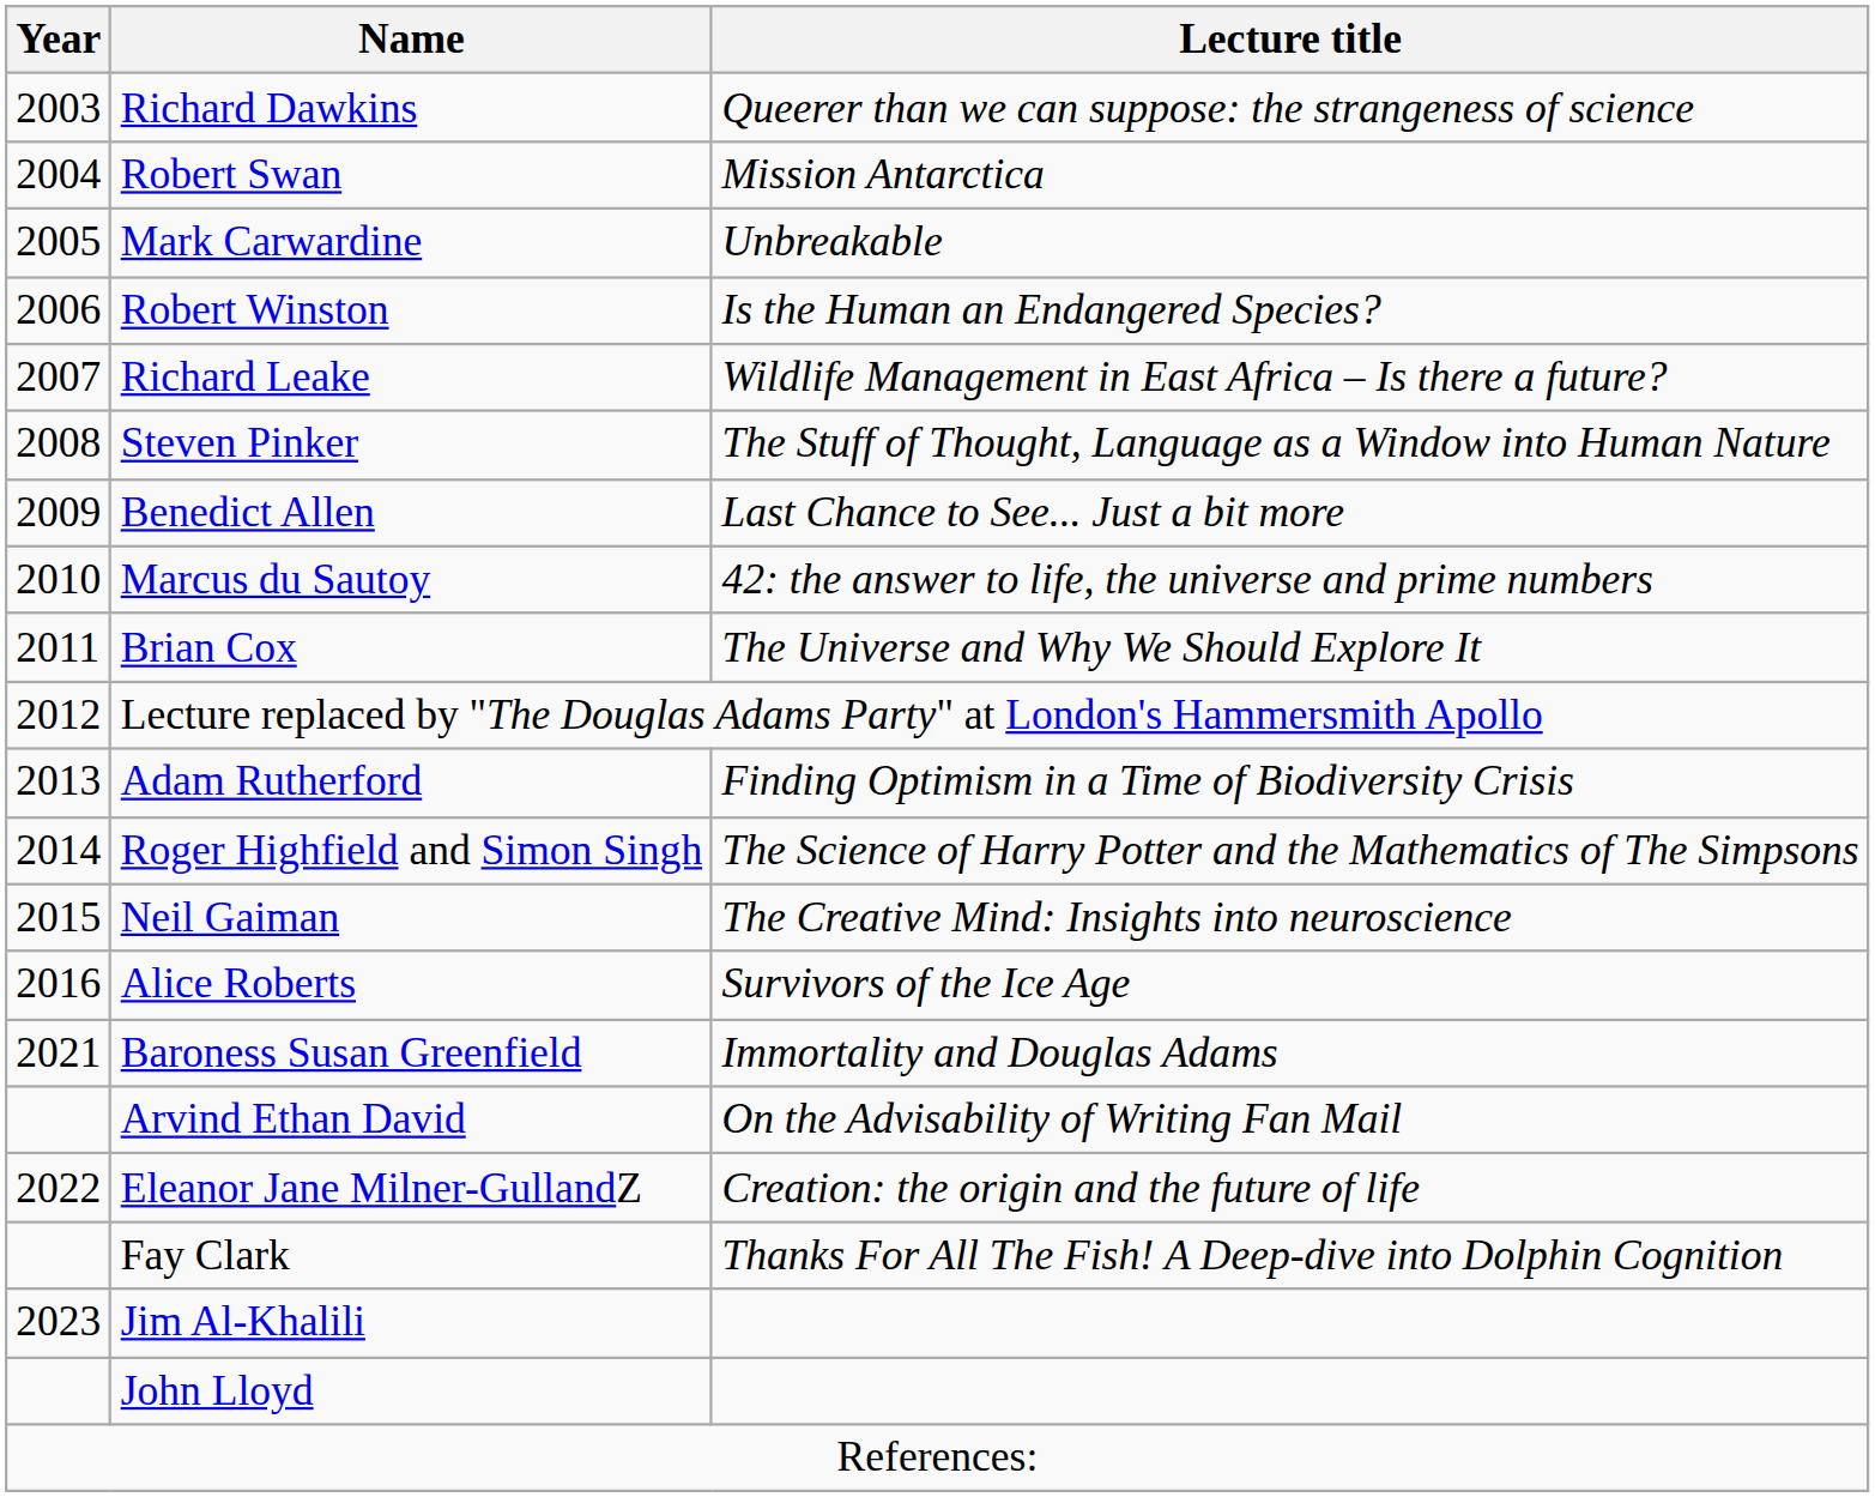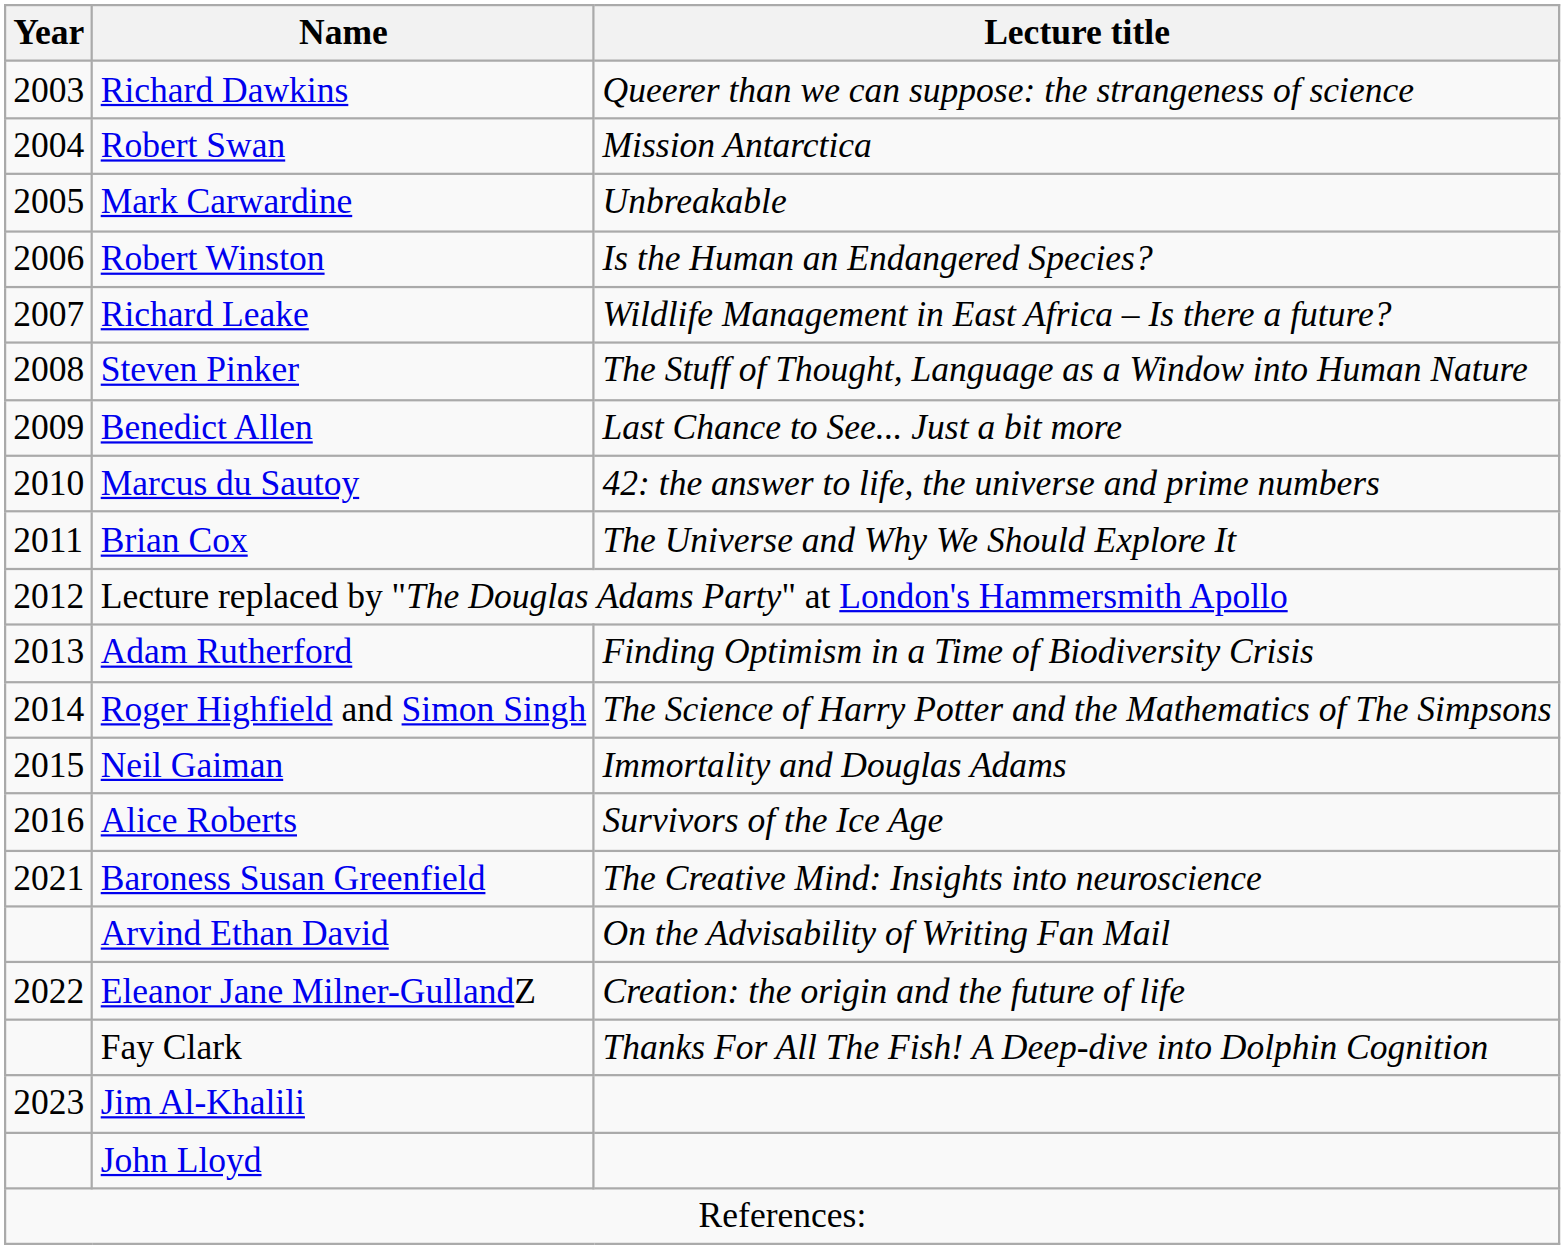Neil Gaiman | Lecture title: The Creative Mind: Insights into neuroscience -> Immortality and Douglas Adams
Baroness Susan Greenfield | Lecture title: Immortality and Douglas Adams -> The Creative Mind: Insights into neuroscience
